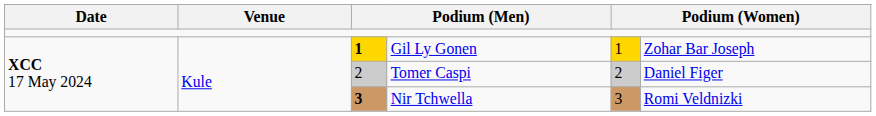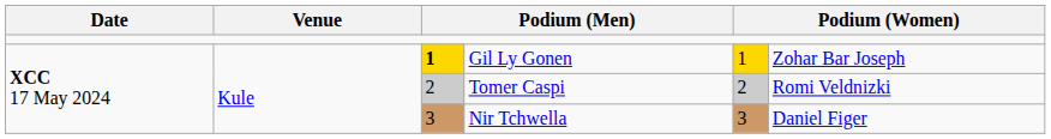Tomer Caspi | column 6: Daniel Figer -> Romi Veldnizki
Nir Tchwella | column 3: bold -> normal
Nir Tchwella | column 6: Romi Veldnizki -> Daniel Figer
